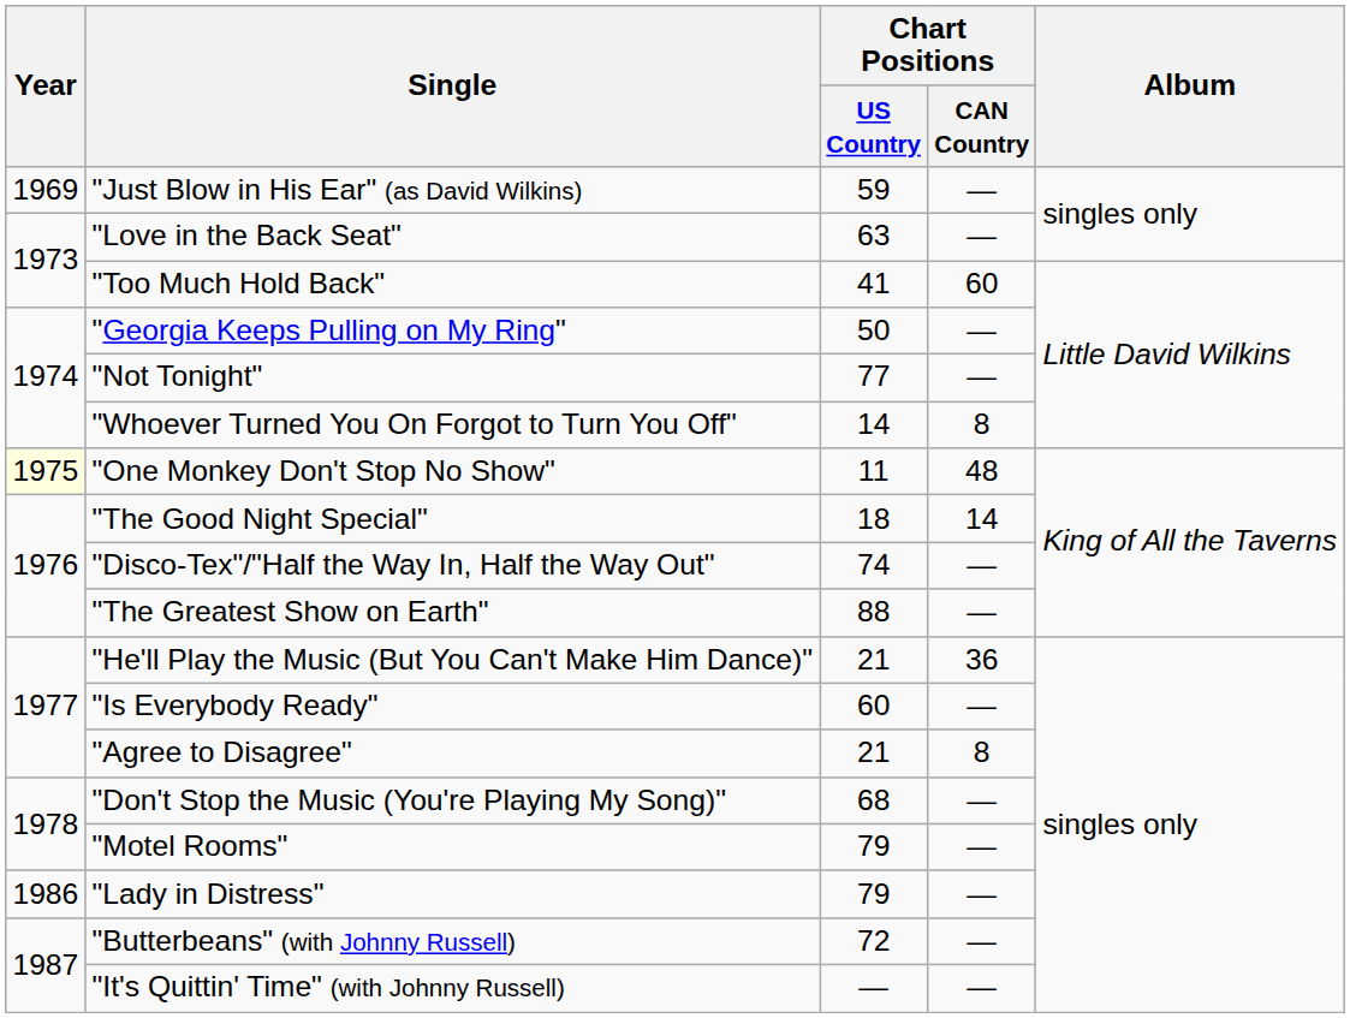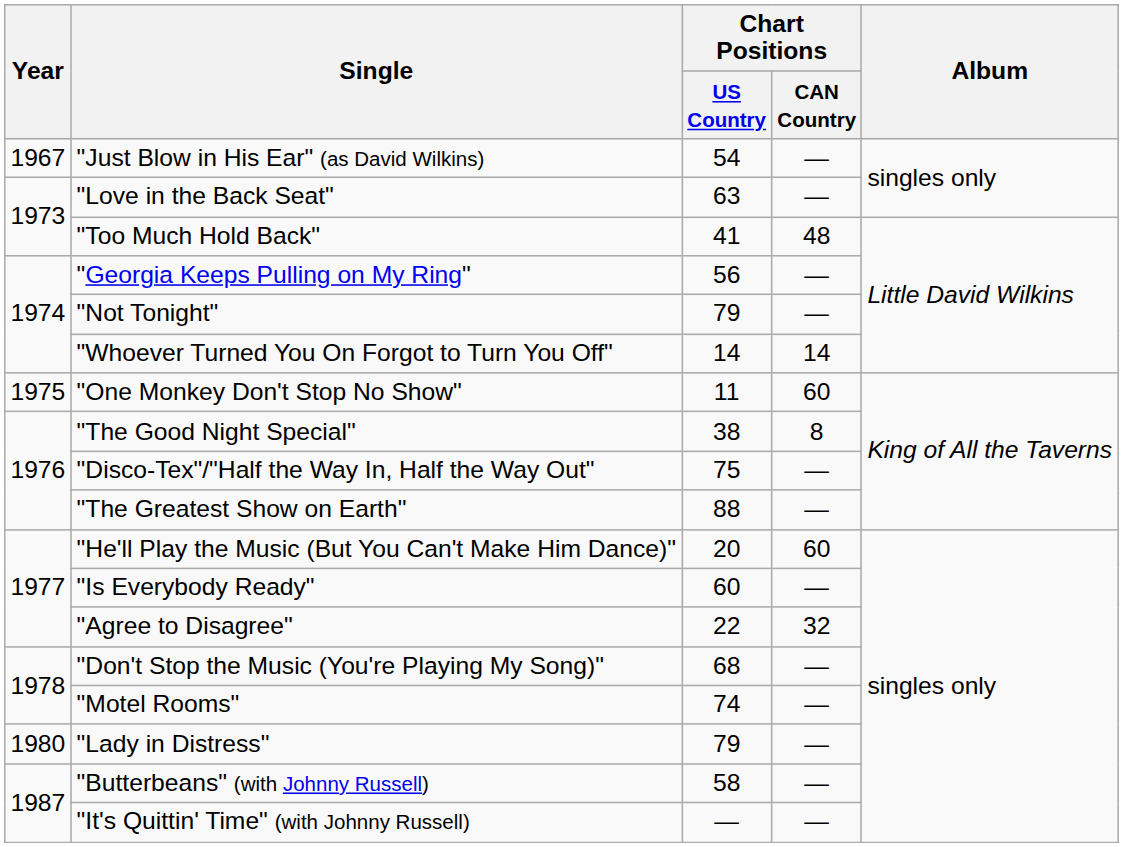"Just Blow in His Ear" (as David Wilkins) | Year: 1969 -> 1967
"Just Blow in His Ear" (as David Wilkins) | Chart Positions / US Country: 59 -> 54
"Too Much Hold Back" | Chart Positions / CAN Country: 60 -> 48
"Georgia Keeps Pulling on My Ring" | Chart Positions / US Country: 50 -> 56
"Not Tonight" | Chart Positions / US Country: 77 -> 79
"Whoever Turned You On Forgot to Turn You Off" | Chart Positions / CAN Country: 8 -> 14
"One Monkey Don't Stop No Show" | Year: lightyellow background -> no background
"One Monkey Don't Stop No Show" | Chart Positions / CAN Country: 48 -> 60
"The Good Night Special" | Chart Positions / US Country: 18 -> 38
"The Good Night Special" | Chart Positions / CAN Country: 14 -> 8
"Disco-Tex"/"Half the Way In, Half the Way Out" | Chart Positions / US Country: 74 -> 75
"He'll Play the Music (But You Can't Make Him Dance)" | Chart Positions / US Country: 21 -> 20
"He'll Play the Music (But You Can't Make Him Dance)" | Chart Positions / CAN Country: 36 -> 60
"Agree to Disagree" | Chart Positions / US Country: 21 -> 22
"Agree to Disagree" | Chart Positions / CAN Country: 8 -> 32
"Motel Rooms" | Chart Positions / US Country: 79 -> 74
"Lady in Distress" | Year: 1986 -> 1980
"Butterbeans" (with Johnny Russell) | Chart Positions / US Country: 72 -> 58
